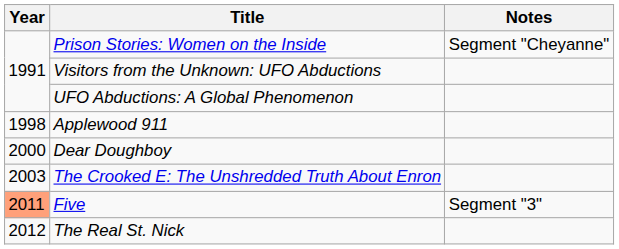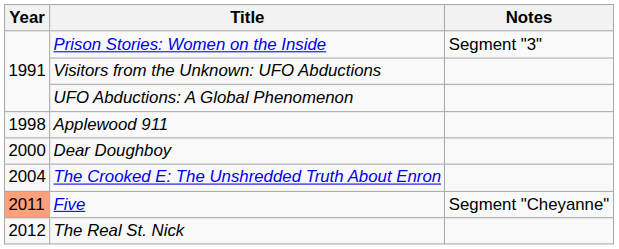Prison Stories: Women on the Inside | Notes: Segment "Cheyanne" -> Segment "3"
The Crooked E: The Unshredded Truth About Enron | Year: 2003 -> 2004
Five | Notes: Segment "3" -> Segment "Cheyanne"
